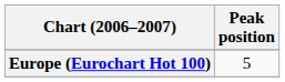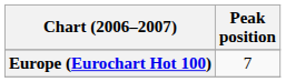Europe (Eurochart Hot 100) | Peak position: 5 -> 7
